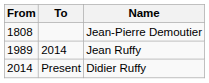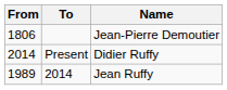Jean-Pierre Demoutier | From: 1808 -> 1806
rows swapped: Jean Ruffy <-> Didier Ruffy
